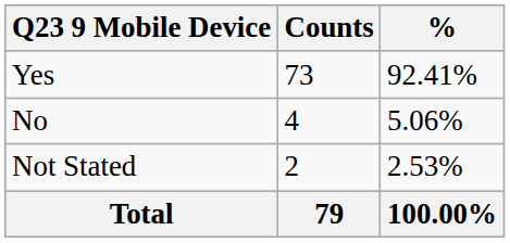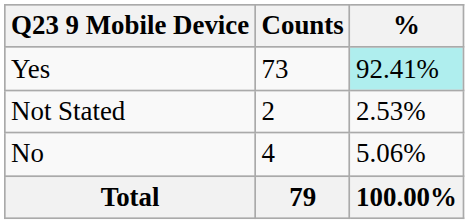Yes | %: no background -> paleturquoise background
rows swapped: No <-> Not Stated
